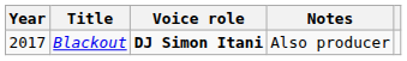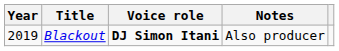Blackout | Year: 2017 -> 2019
